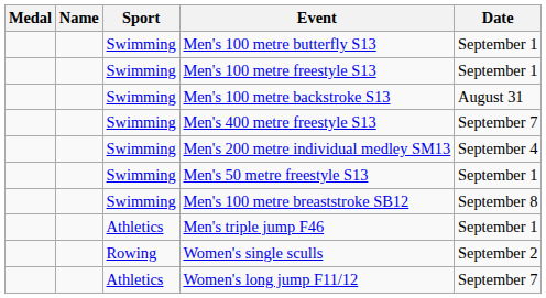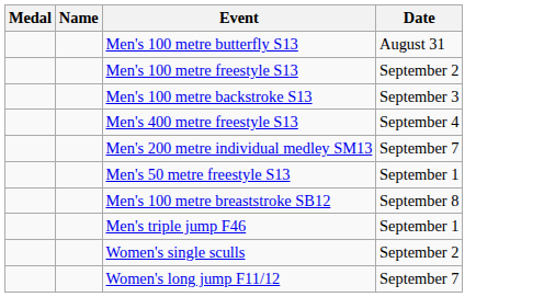- column: Sport | Swimming | Swimming | Swimming | Swimming | Swimming | Swimming | Swimming | Athletics | Rowing | Athletics
Men's 100 metre butterfly S13 | Date: September 1 -> August 31
Men's 100 metre freestyle S13 | Date: September 1 -> September 2
Men's 100 metre backstroke S13 | Date: August 31 -> September 3
Men's 400 metre freestyle S13 | Date: September 7 -> September 4
Men's 200 metre individual medley SM13 | Date: September 4 -> September 7
